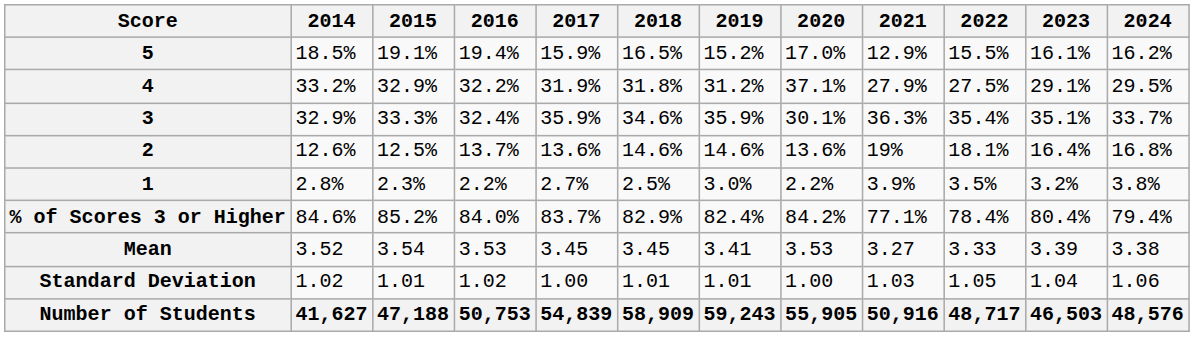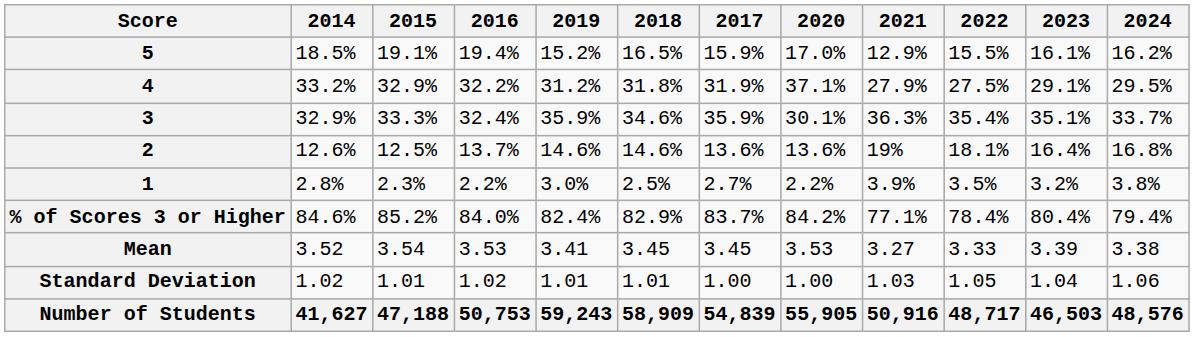columns swapped: 2017 <-> 2019
